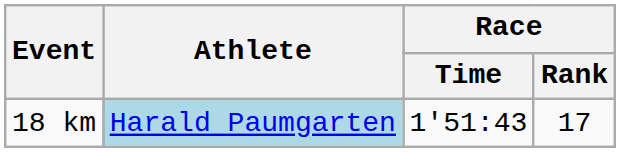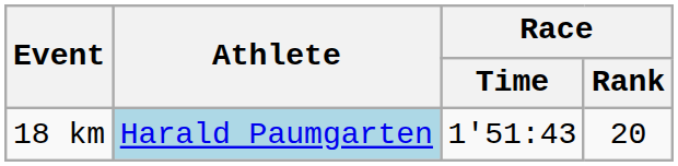18 km | Race / Rank: 17 -> 20
